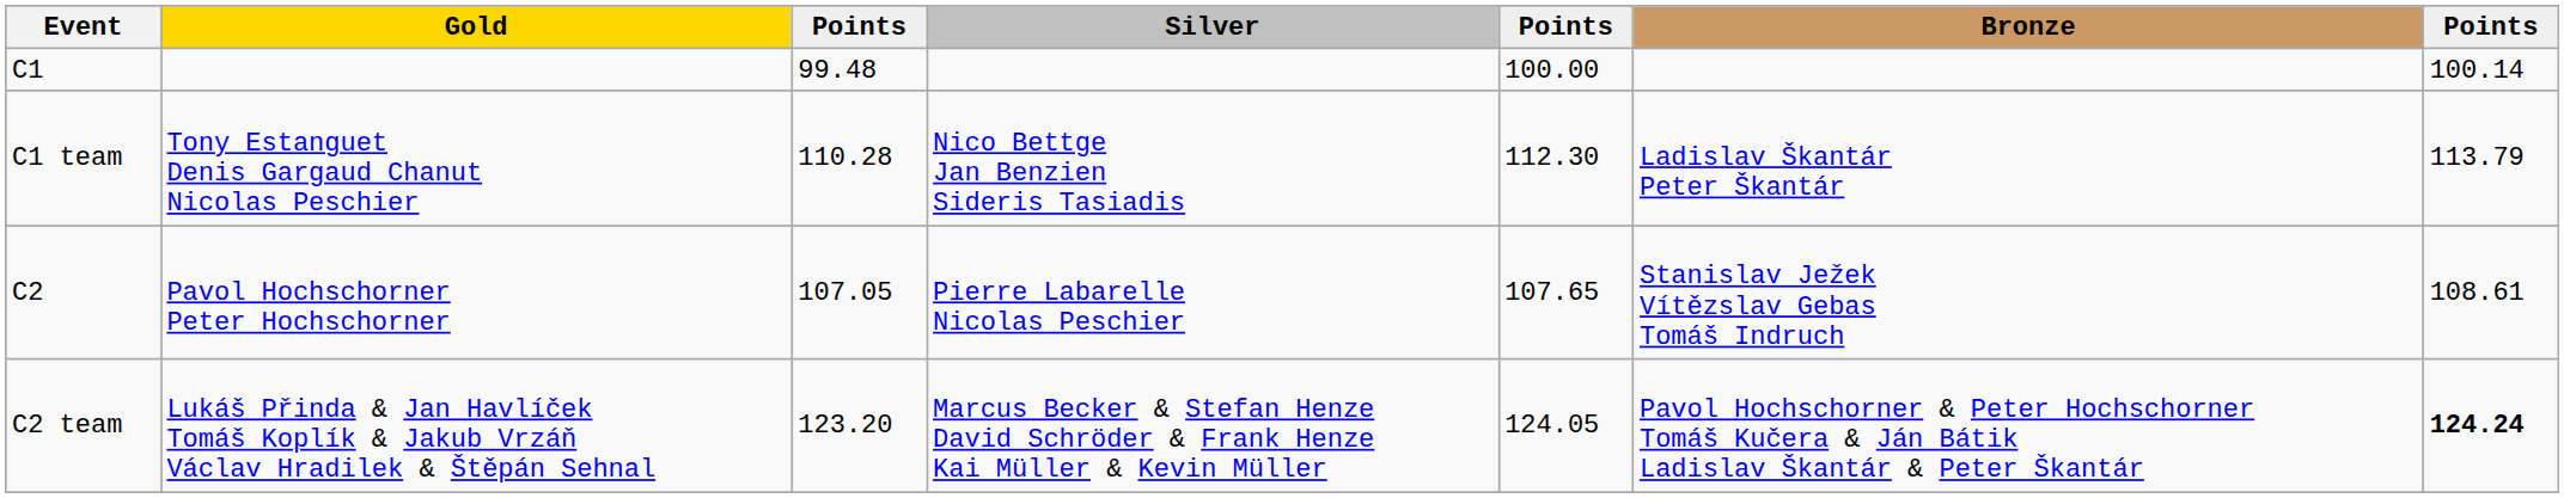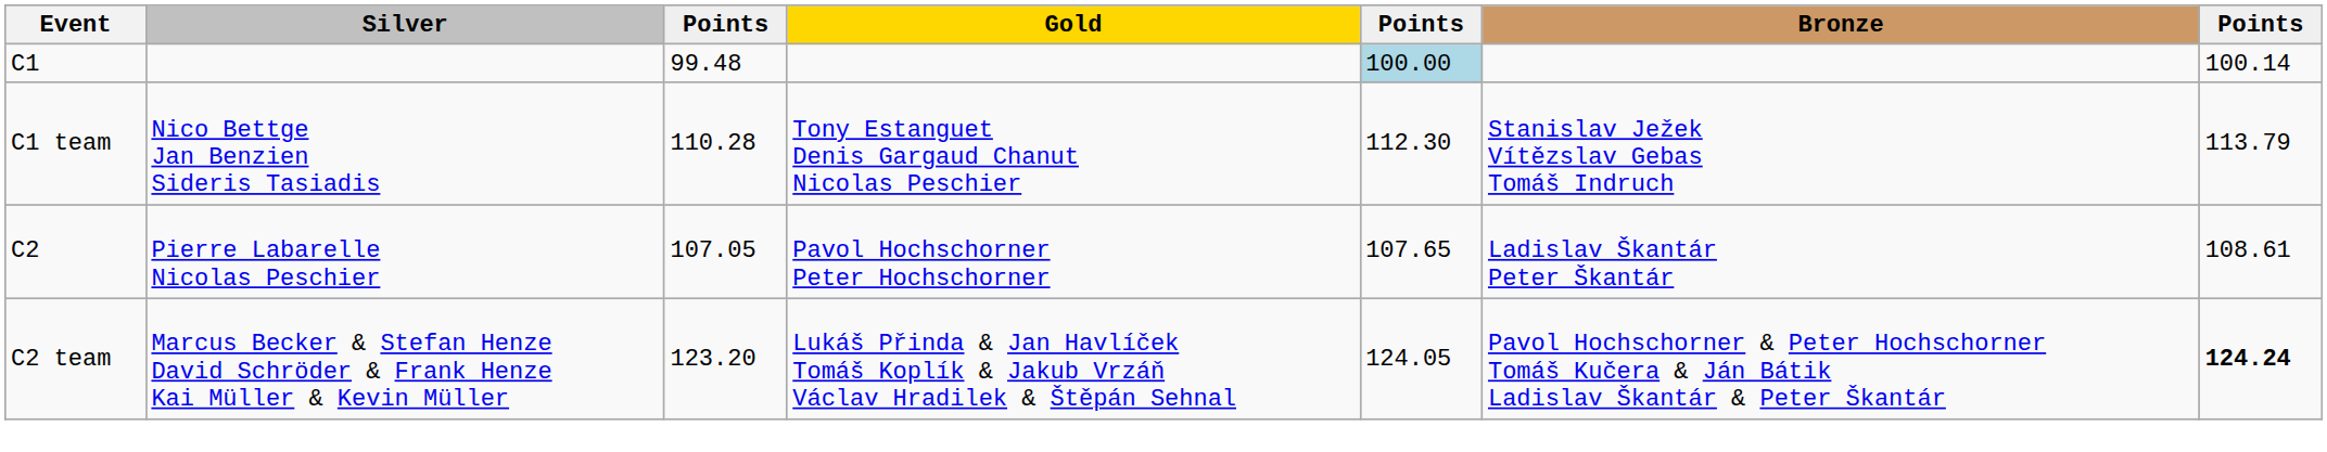columns swapped: Gold <-> Silver
C1 | column 5: no background -> lightblue background
C1 team | Bronze: Ladislav Škantár Peter Škantár -> Stanislav Ježek Vítězslav Gebas Tomáš Indruch
C2 | Bronze: Stanislav Ježek Vítězslav Gebas Tomáš Indruch -> Ladislav Škantár Peter Škantár
